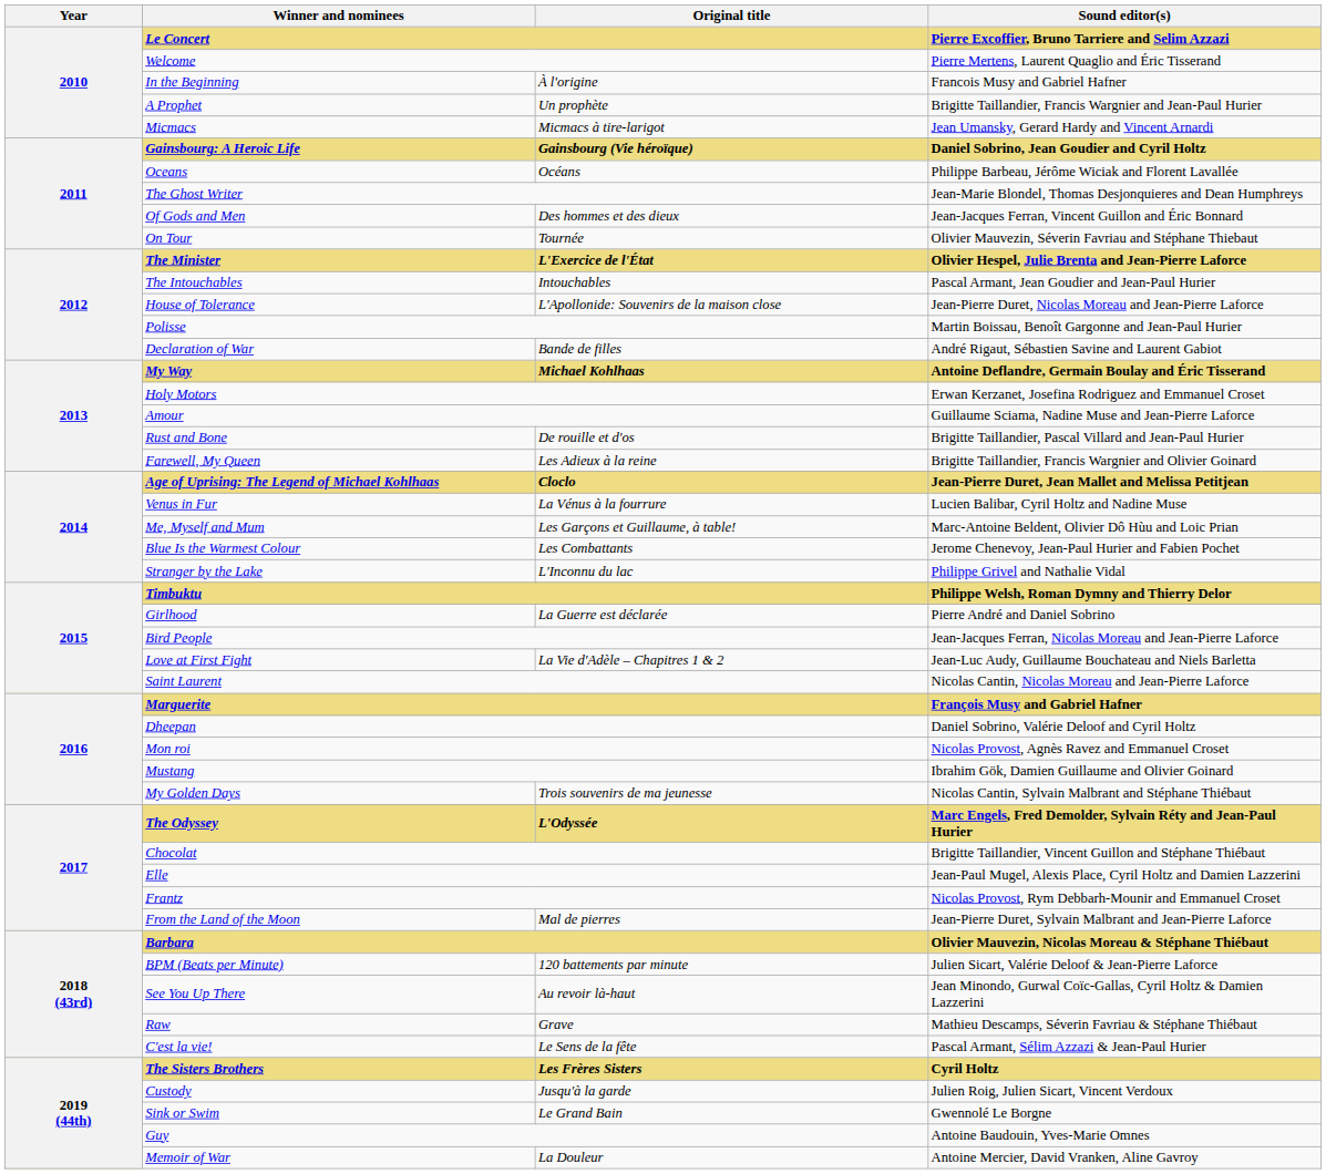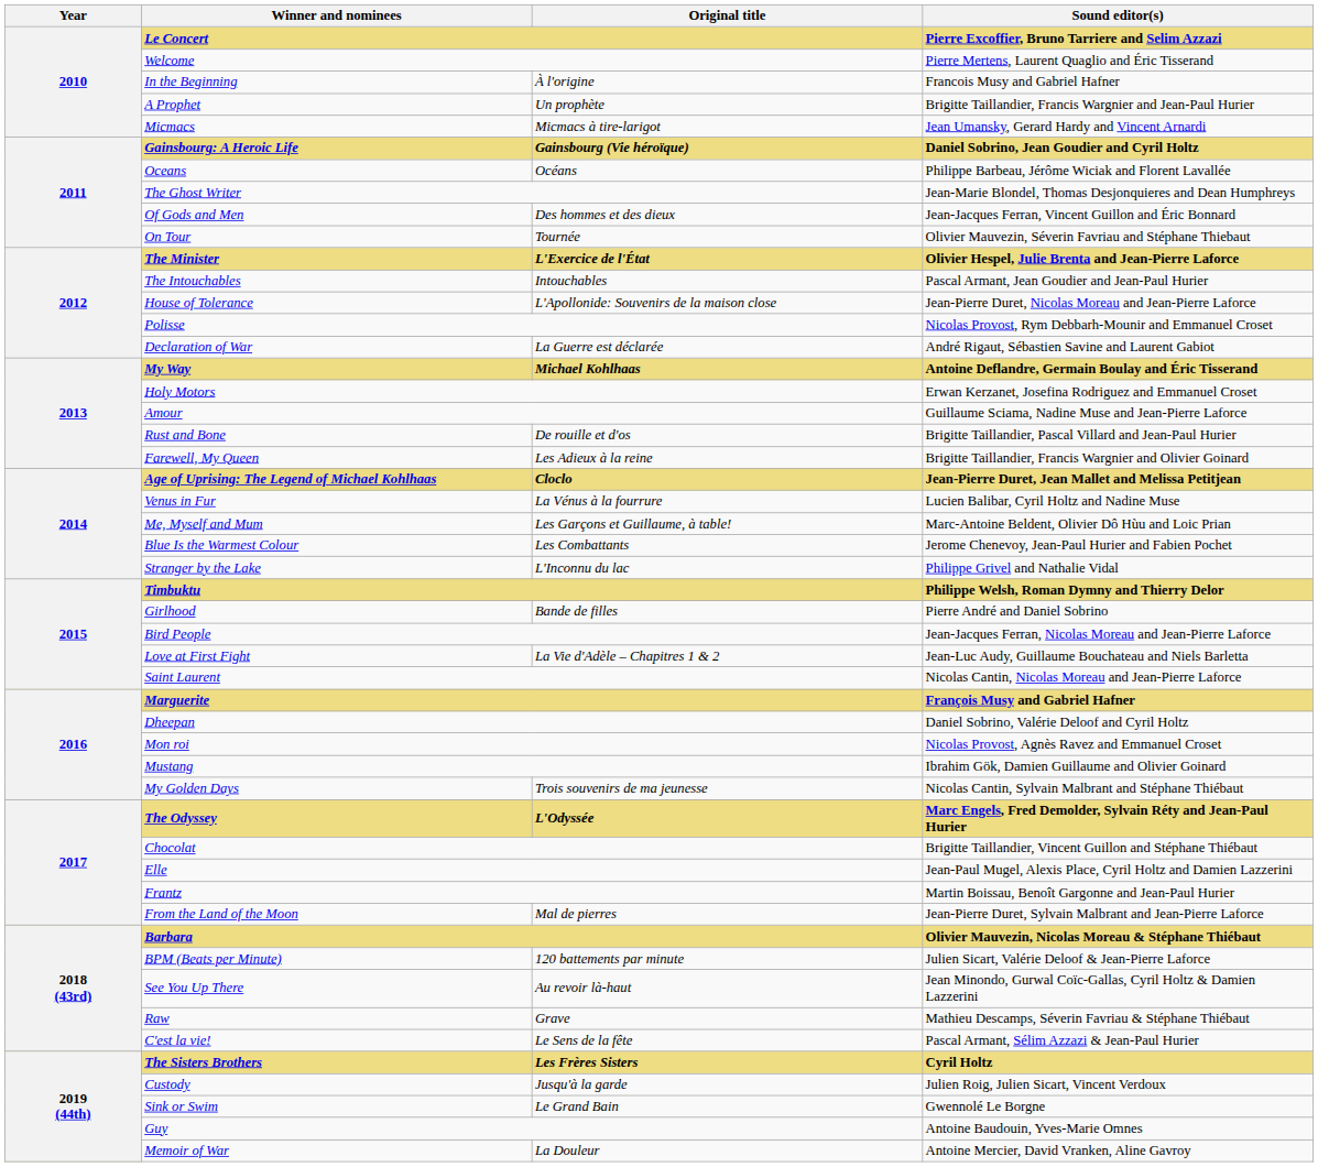Polisse | Sound editor(s): Martin Boissau, Benoît Gargonne and Jean-Paul Hurier -> Nicolas Provost, Rym Debbarh-Mounir and Emmanuel Croset
Declaration of War | Original title: Bande de filles -> La Guerre est déclarée
Girlhood | Original title: La Guerre est déclarée -> Bande de filles
Frantz | Sound editor(s): Nicolas Provost, Rym Debbarh-Mounir and Emmanuel Croset -> Martin Boissau, Benoît Gargonne and Jean-Paul Hurier
